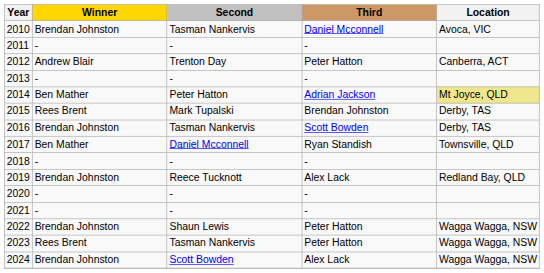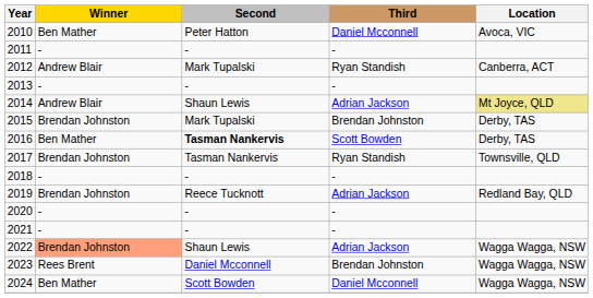2010 | Winner: Brendan Johnston -> Ben Mather
2010 | Second: Tasman Nankervis -> Peter Hatton
2012 | Second: Trenton Day -> Mark Tupalski
2012 | Third: Peter Hatton -> Ryan Standish
2014 | Winner: Ben Mather -> Andrew Blair
2014 | Second: Peter Hatton -> Shaun Lewis
2015 | Winner: Rees Brent -> Brendan Johnston
2016 | Winner: Brendan Johnston -> Ben Mather
2016 | Second: normal -> bold
2017 | Winner: Ben Mather -> Brendan Johnston
2017 | Second: Daniel Mcconnell -> Tasman Nankervis
2019 | Third: Alex Lack -> Adrian Jackson
2022 | Winner: no background -> lightsalmon background
2022 | Third: Peter Hatton -> Adrian Jackson
2023 | Second: Tasman Nankervis -> Daniel Mcconnell
2023 | Third: Peter Hatton -> Brendan Johnston
2024 | Winner: Brendan Johnston -> Ben Mather
2024 | Third: Alex Lack -> Daniel Mcconnell
